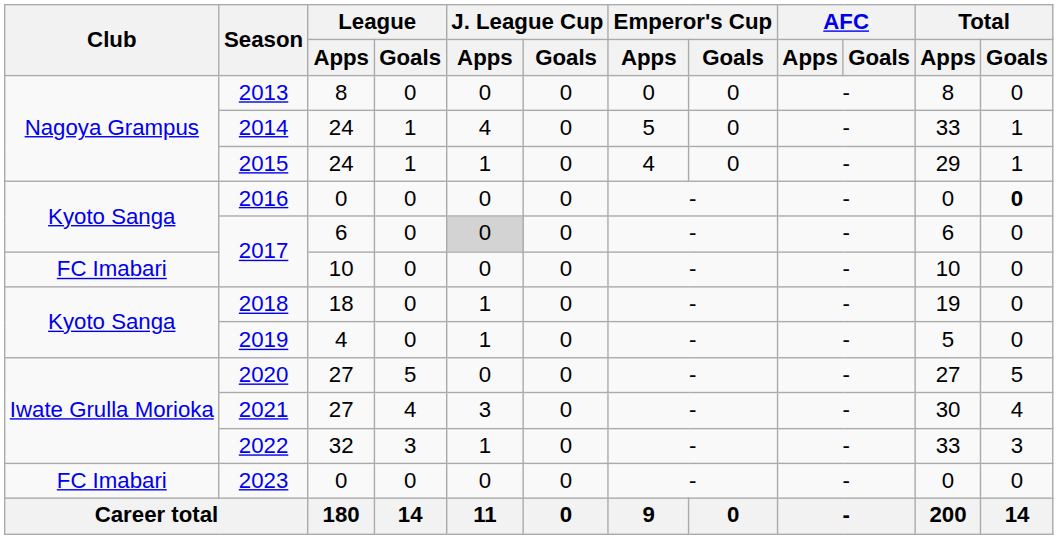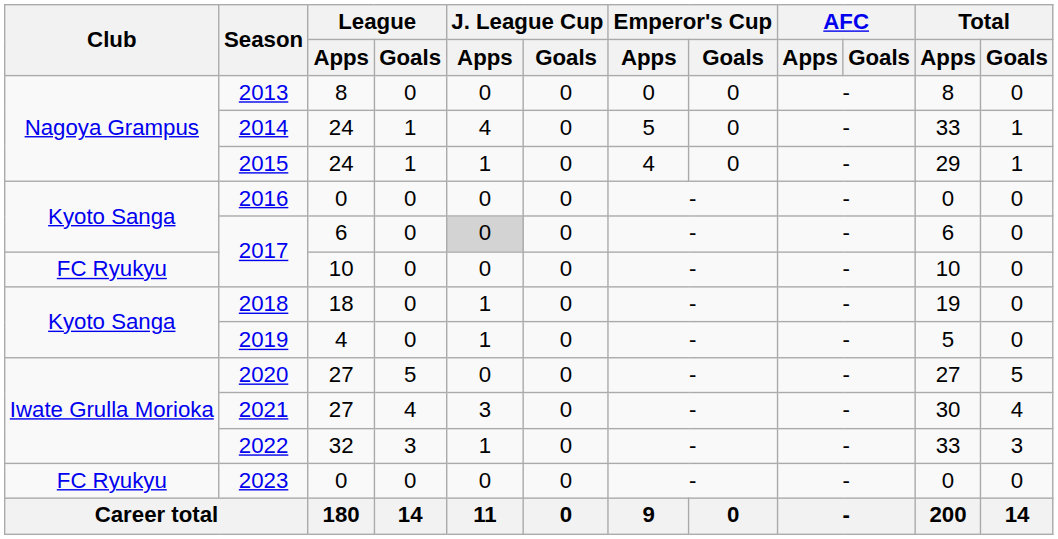2016 | Total / Goals: bold -> normal
2017 / 10 | Club: FC Imabari -> FC Ryukyu
2023 | Club: FC Imabari -> FC Ryukyu
